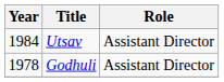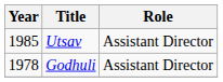Utsav | Year: 1984 -> 1985
